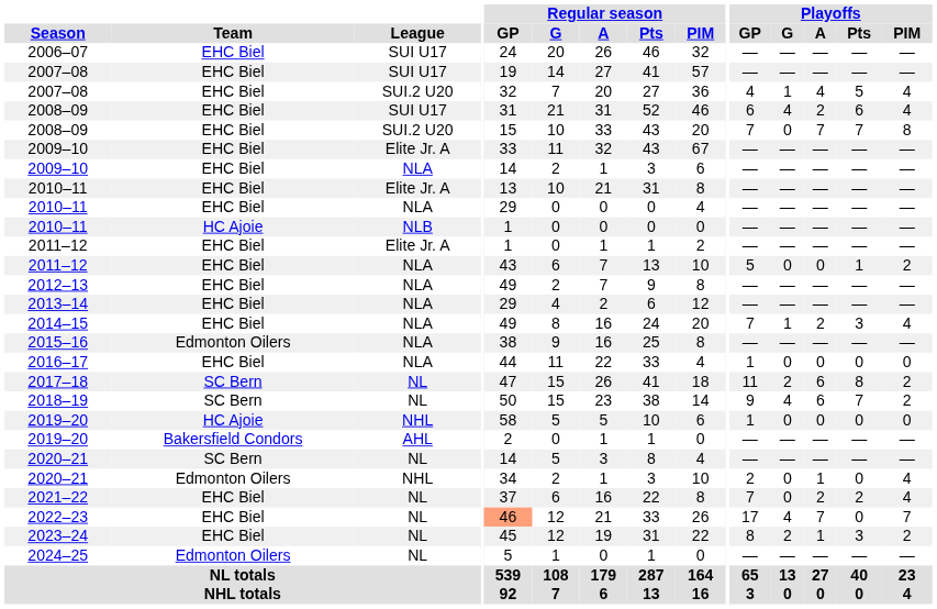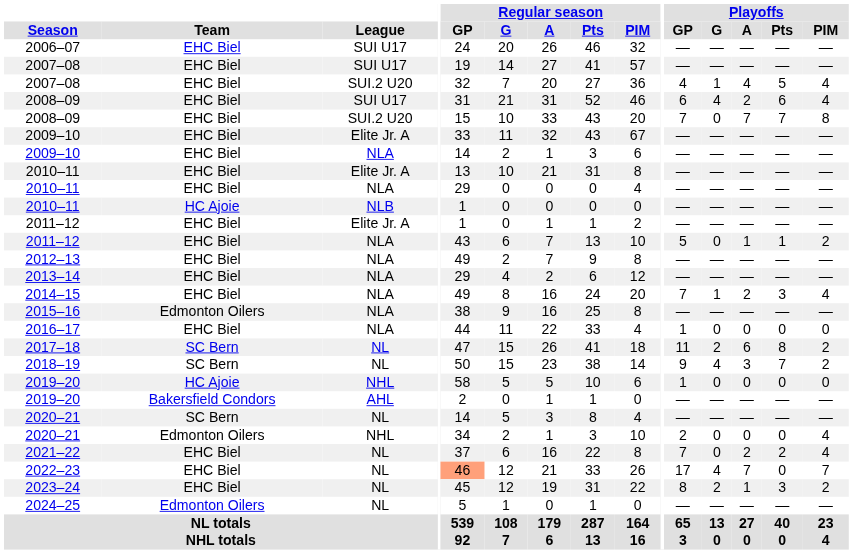2011–12 / NLA | Playoffs / A: 0 -> 1
2018–19 | Playoffs / A: 6 -> 3
2020–21 / NHL | Playoffs / A: 1 -> 0
